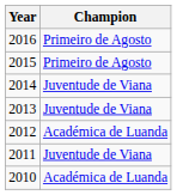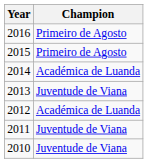2014 | Champion: Juventude de Viana -> Académica de Luanda
2010 | Champion: Académica de Luanda -> Juventude de Viana
